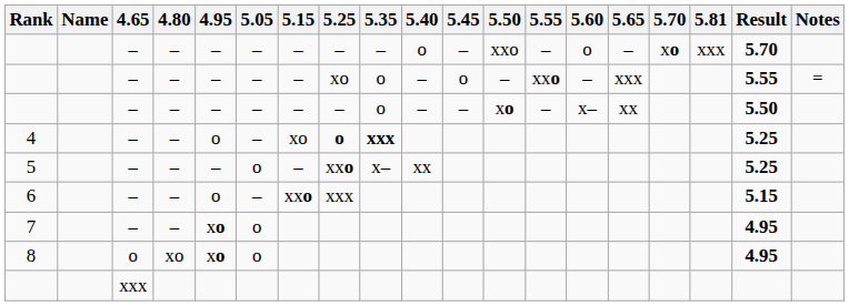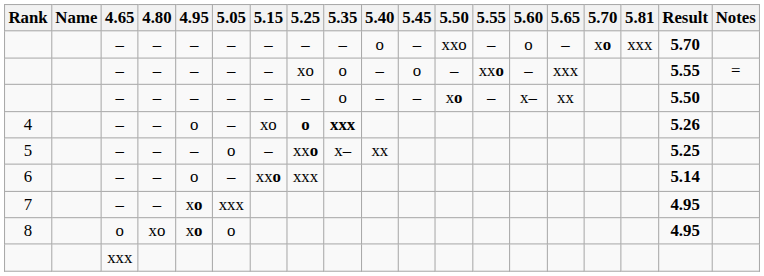4 | Result: 5.25 -> 5.26
6 | Result: 5.15 -> 5.14
7 | 5.05: o -> xxx
